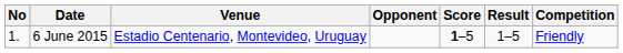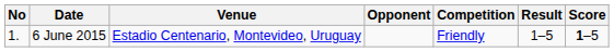columns swapped: Score <-> Competition
